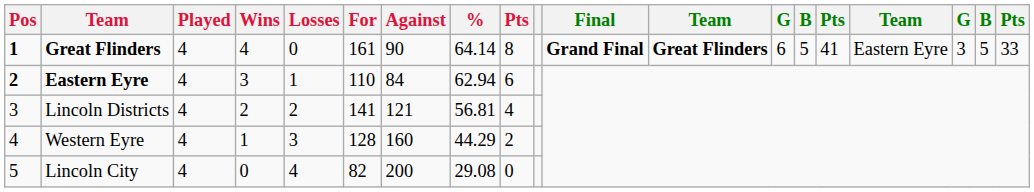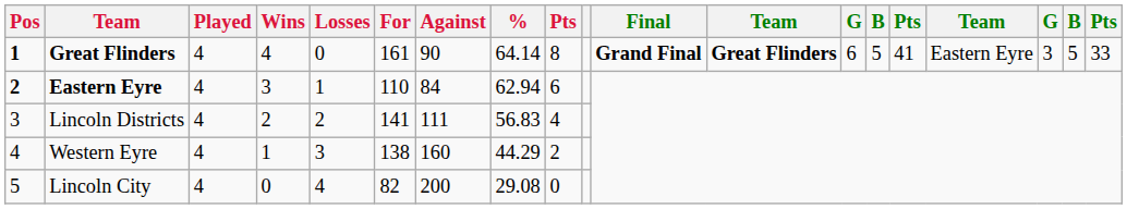Lincoln Districts | Against: 121 -> 111
Lincoln Districts | %: 56.81 -> 56.83
Western Eyre | For: 128 -> 138
